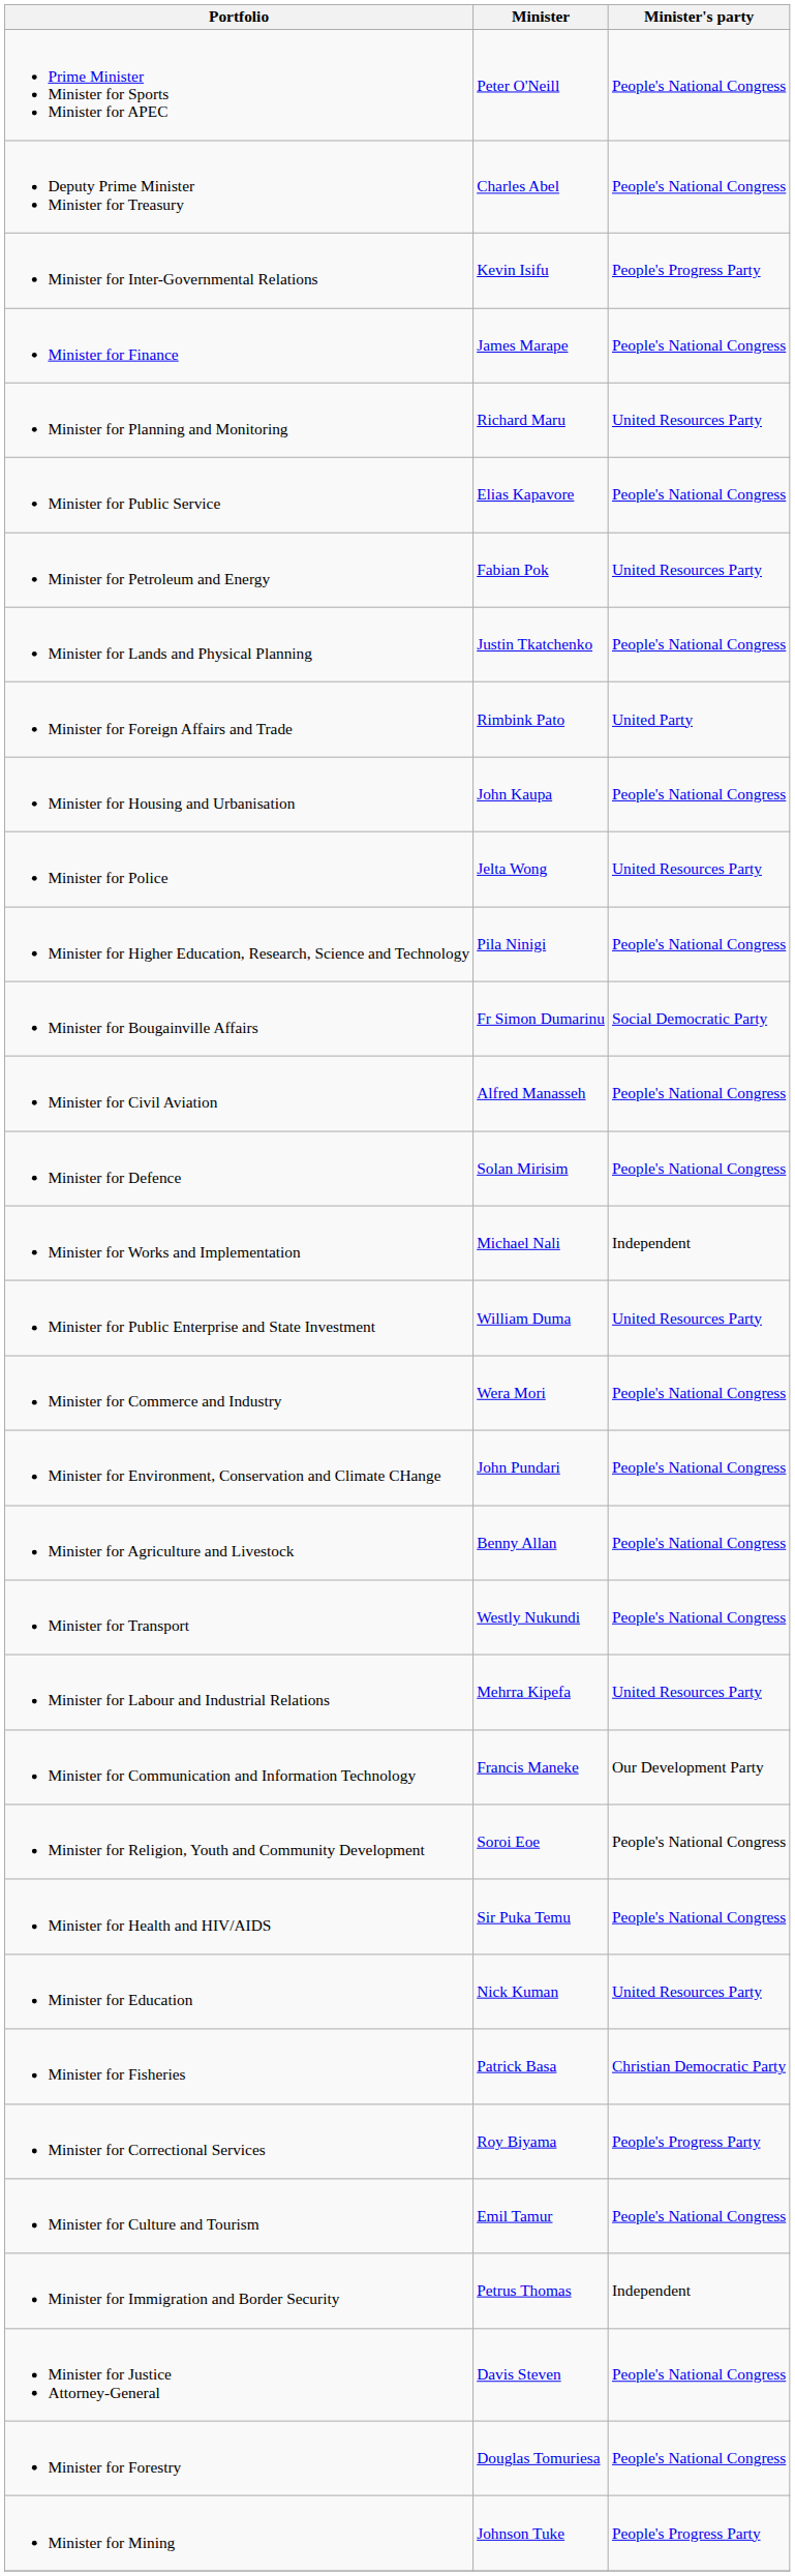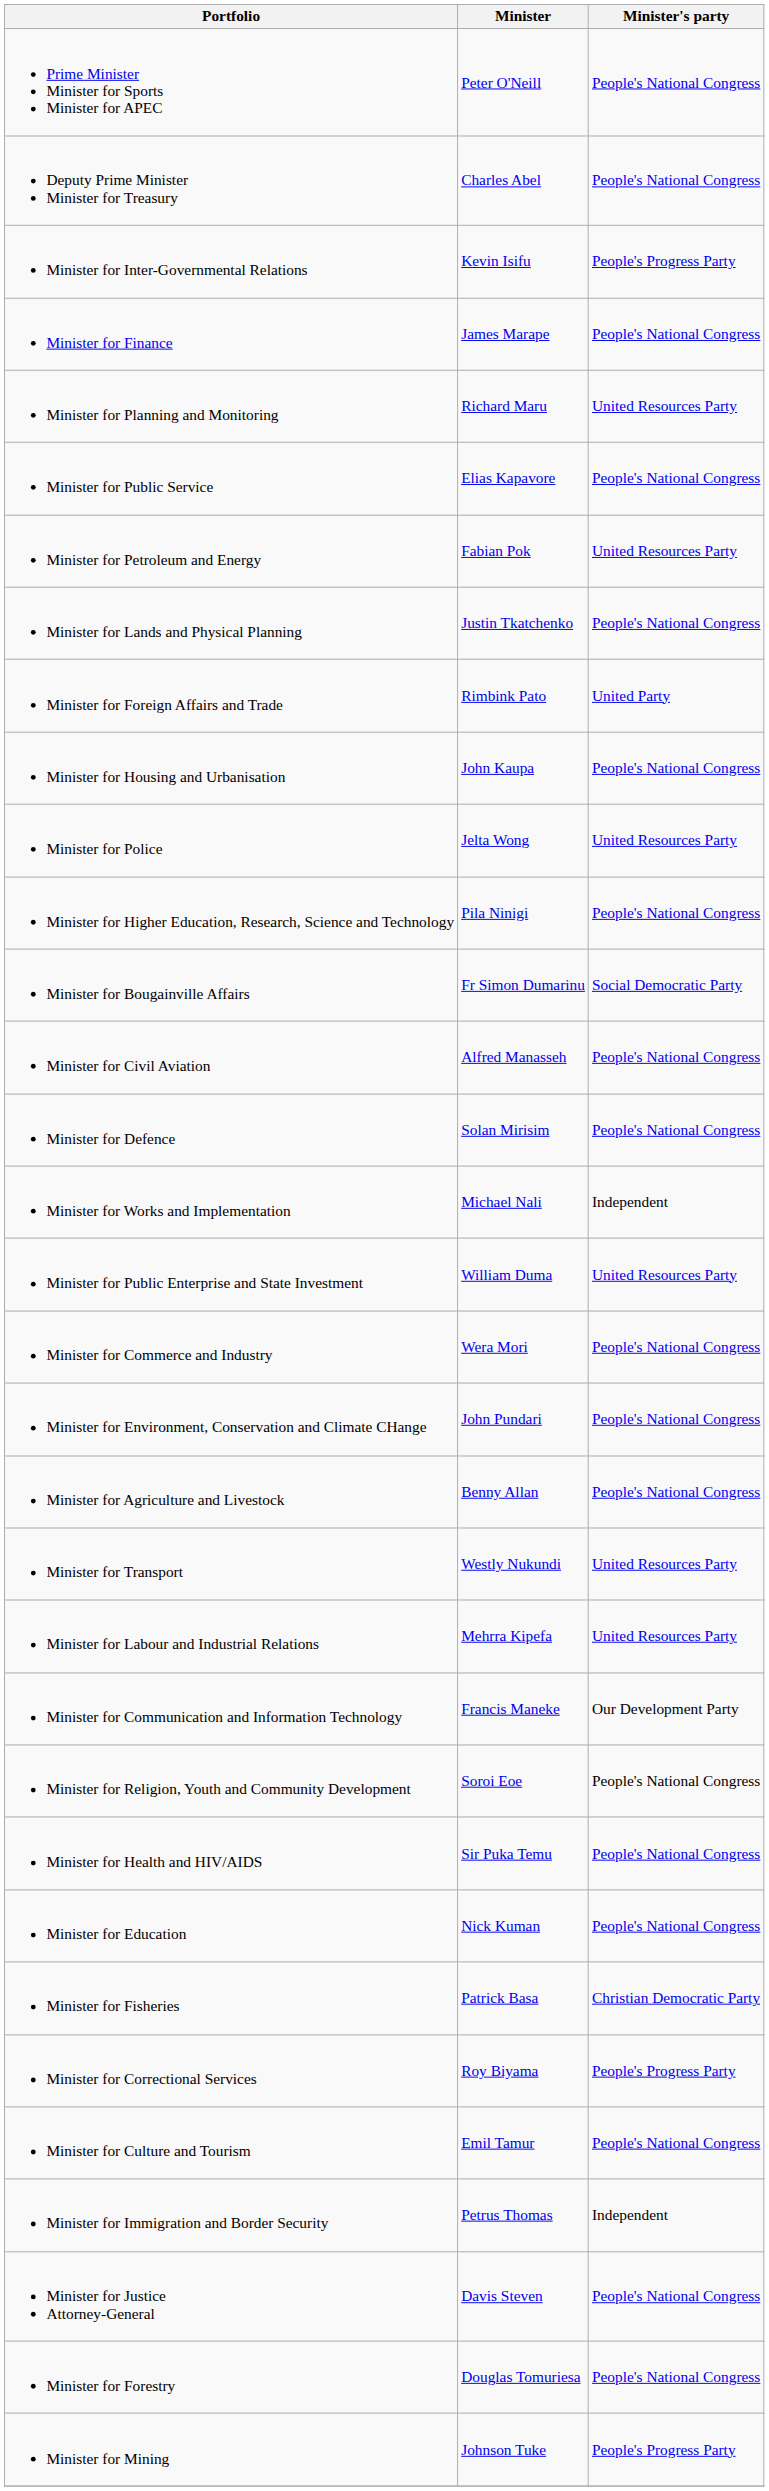Minister for Transport | Minister's party: People's National Congress -> United Resources Party
Minister for Education | Minister's party: United Resources Party -> People's National Congress
